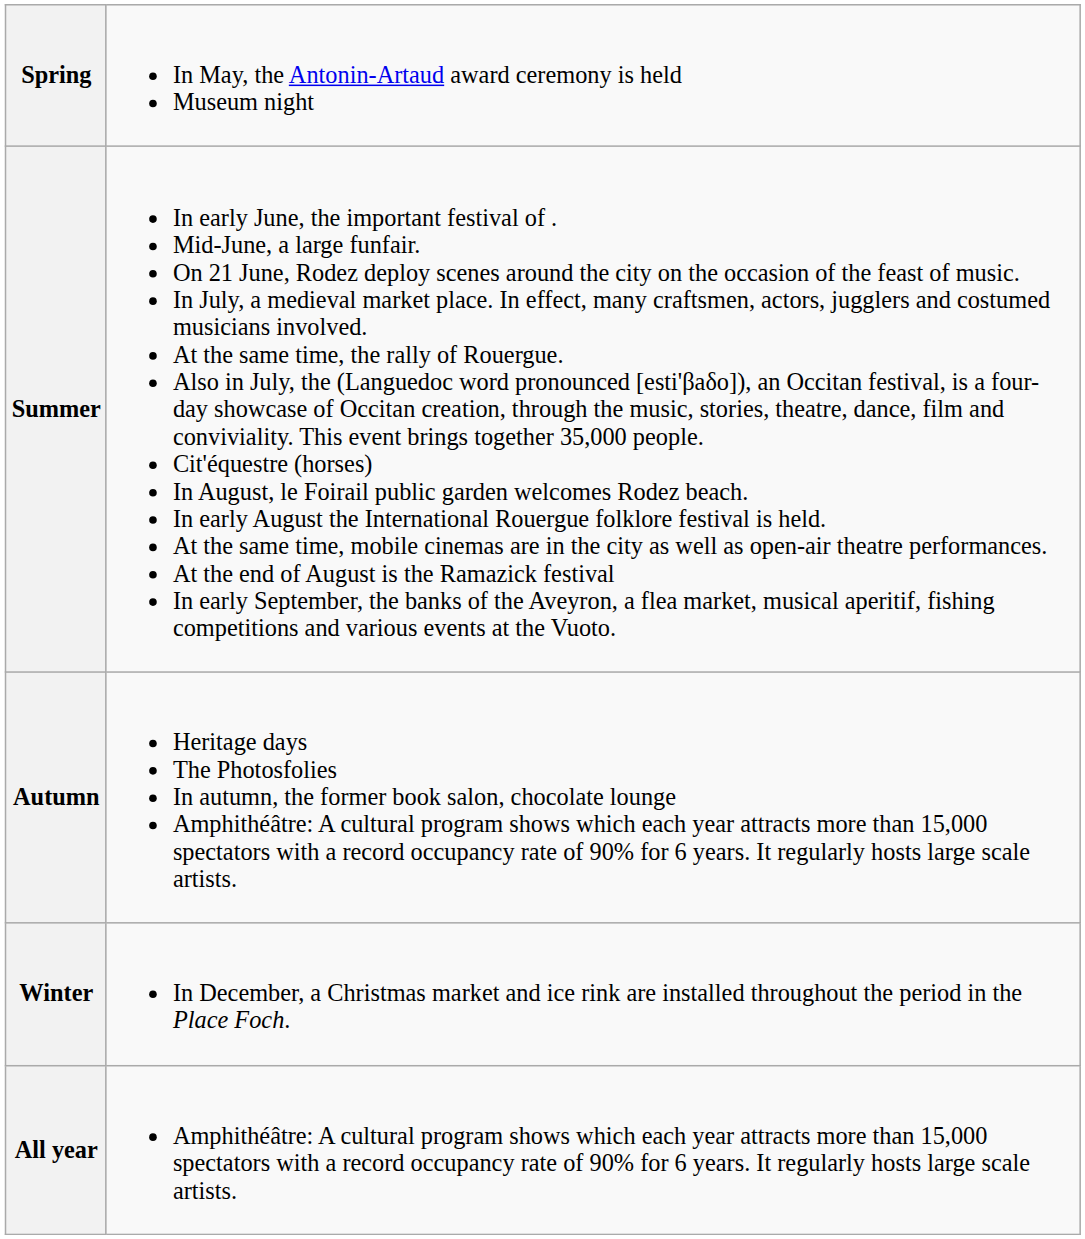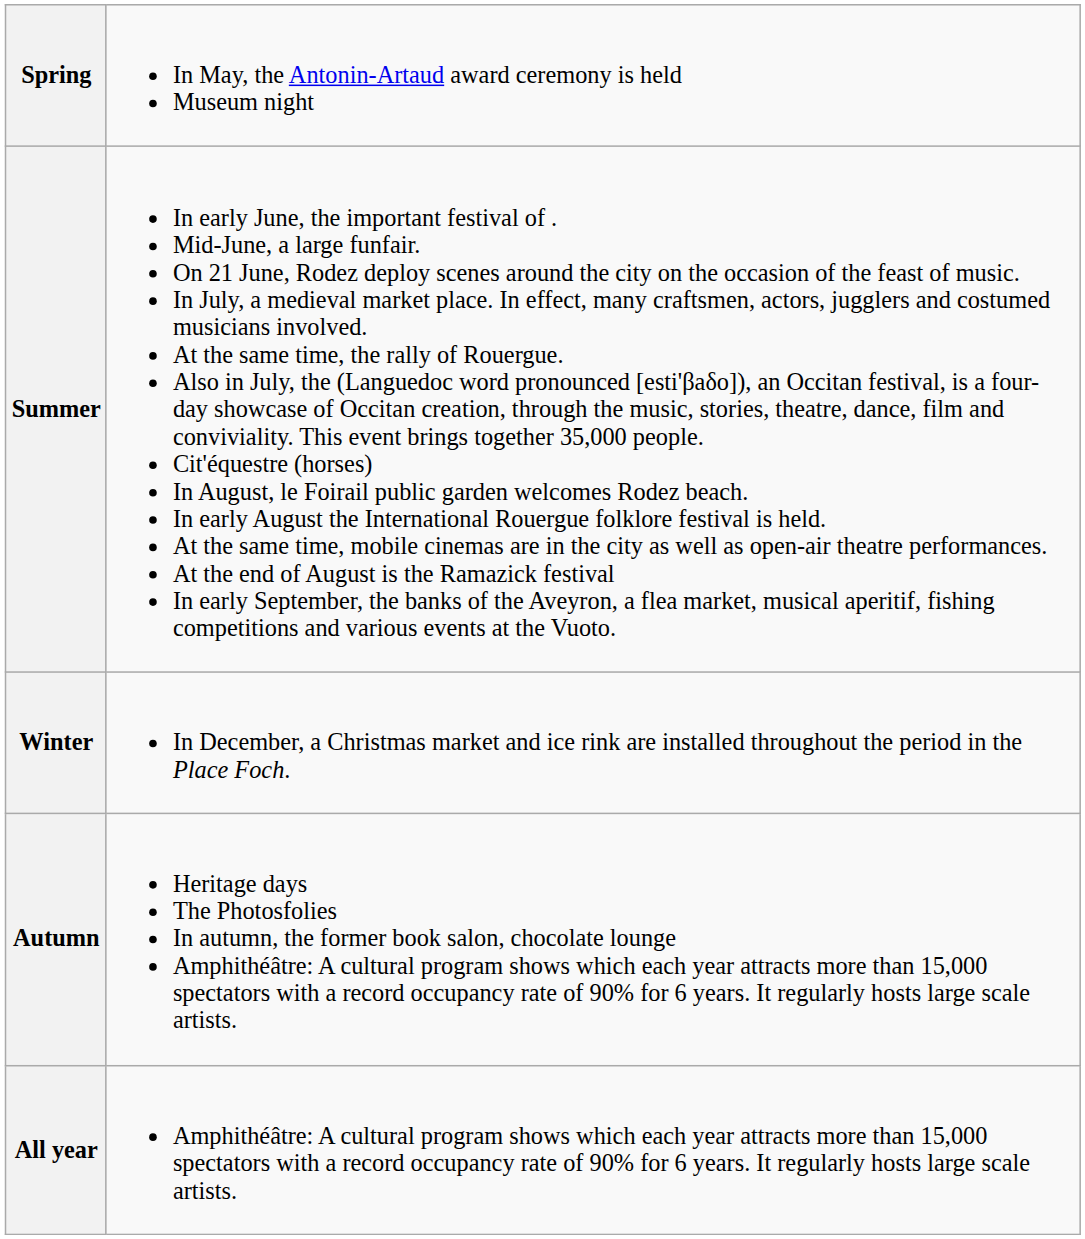rows swapped: Autumn <-> Winter
